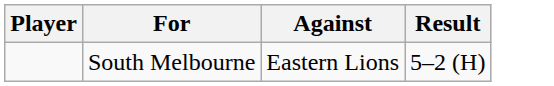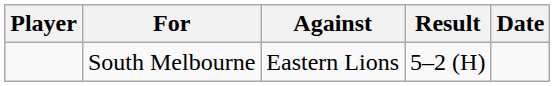+ column: Date
